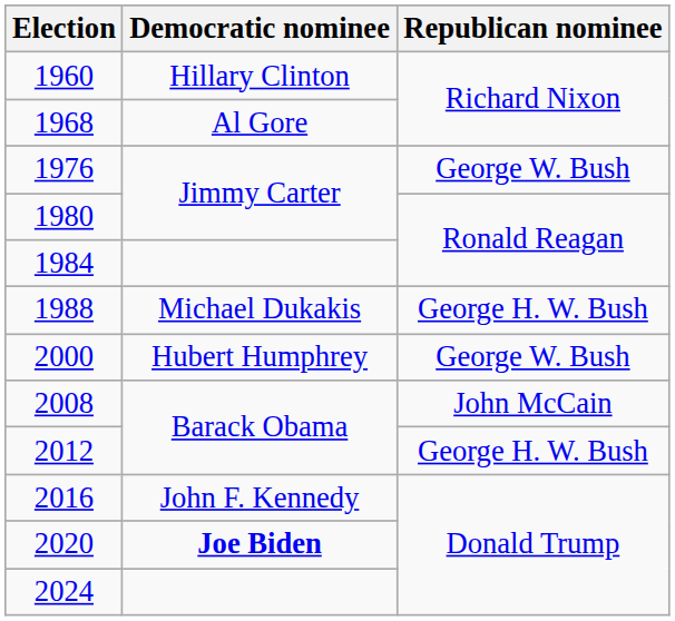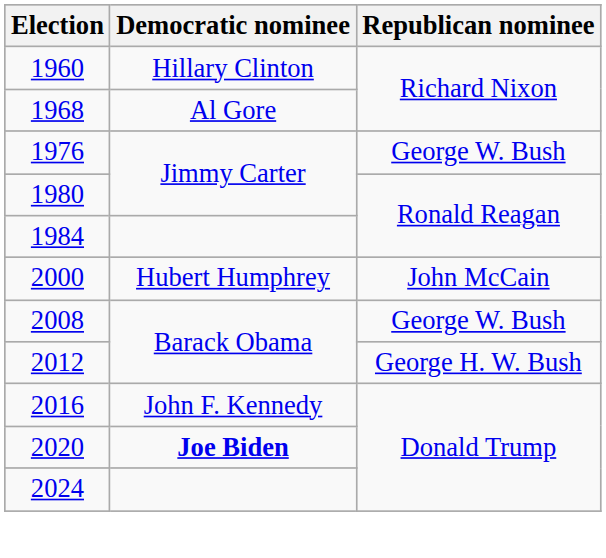- row: 1988 | Michael Dukakis | George H. W. Bush
2000 | Republican nominee: George W. Bush -> John McCain
2008 | Republican nominee: John McCain -> George W. Bush
